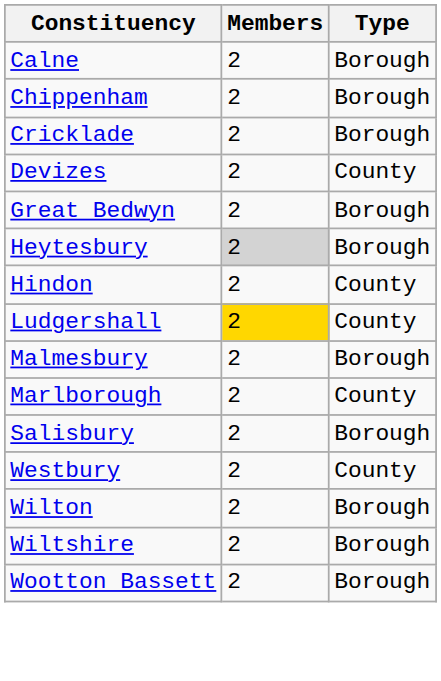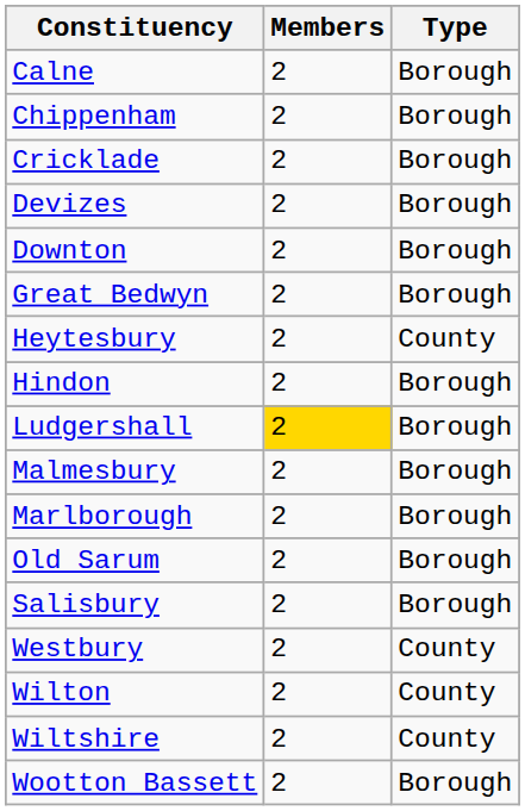Devizes | Type: County -> Borough
+ row: Downton | 2 | Borough
Heytesbury | Members: lightgrey background -> no background
Heytesbury | Type: Borough -> County
Hindon | Type: County -> Borough
Ludgershall | Type: County -> Borough
Marlborough | Type: County -> Borough
+ row: Old Sarum | 2 | Borough
Wilton | Type: Borough -> County
Wiltshire | Type: Borough -> County
